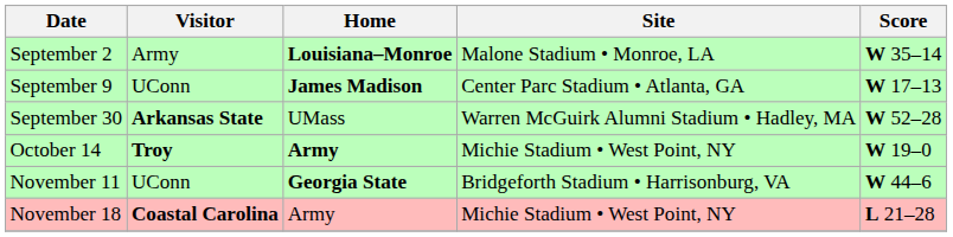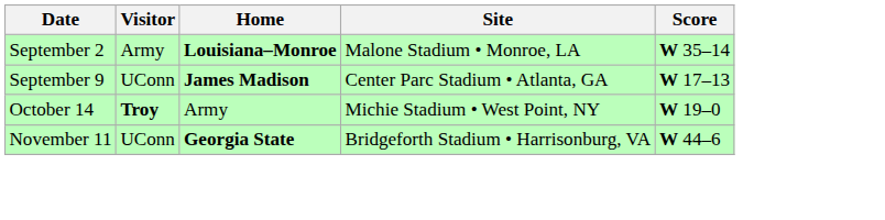- row: September 30 | Arkansas State | UMass | Warren McGuirk Alumni Stadium • Hadley, MA | W 52–28
October 14 | Home: bold -> normal
- row: November 18 | Coastal Carolina | Army | Michie Stadium • West Point, NY | L 21–28
